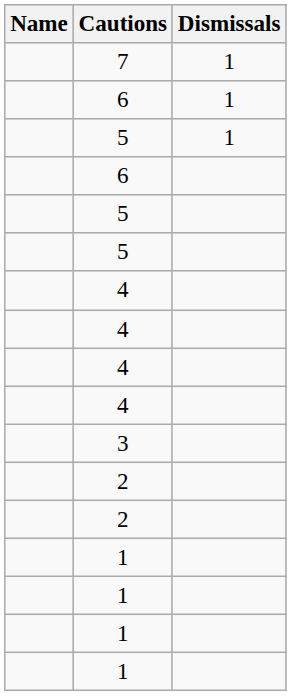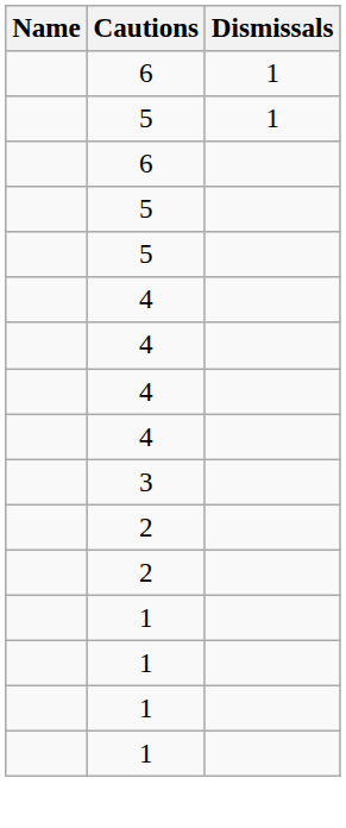- row: 7 | 1
